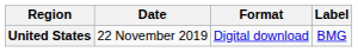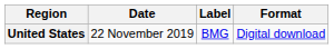columns swapped: Format <-> Label
